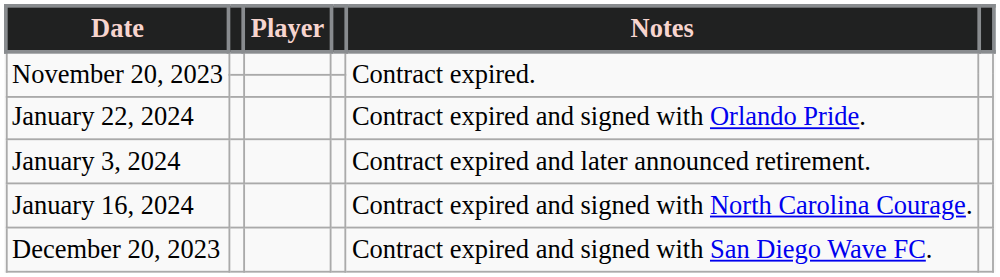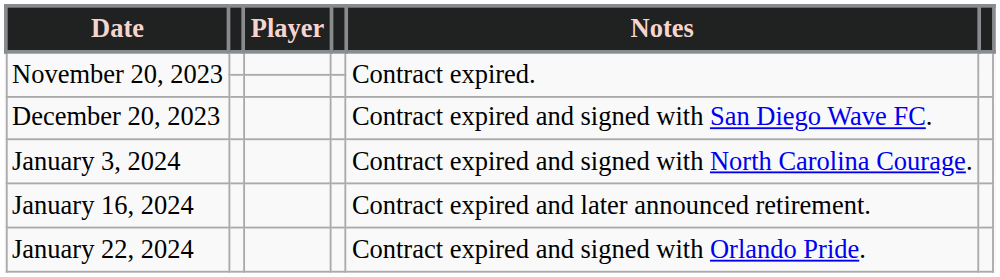rows swapped: December 20, 2023 <-> January 22, 2024
January 3, 2024 | Notes: Contract expired and later announced retirement. -> Contract expired and signed with North Carolina Courage.
January 16, 2024 | Notes: Contract expired and signed with North Carolina Courage. -> Contract expired and later announced retirement.
